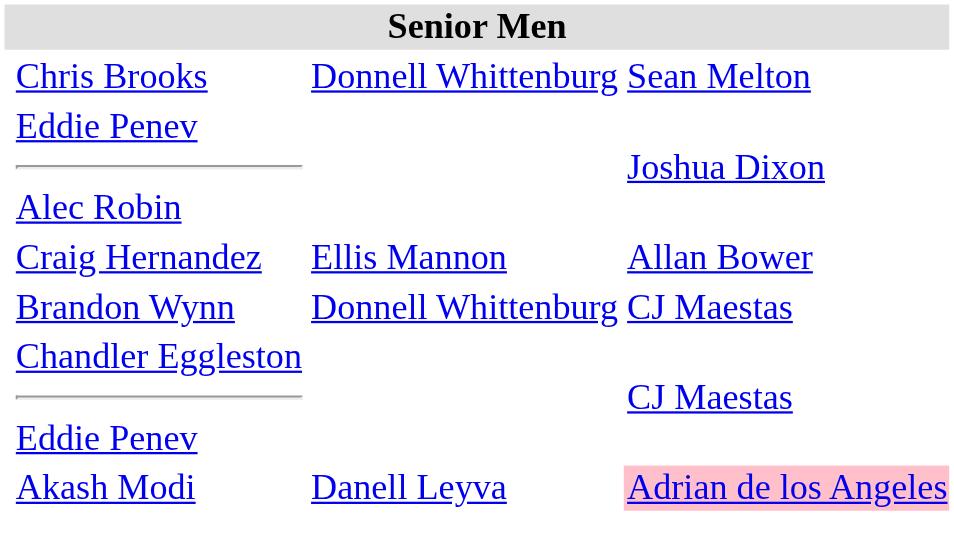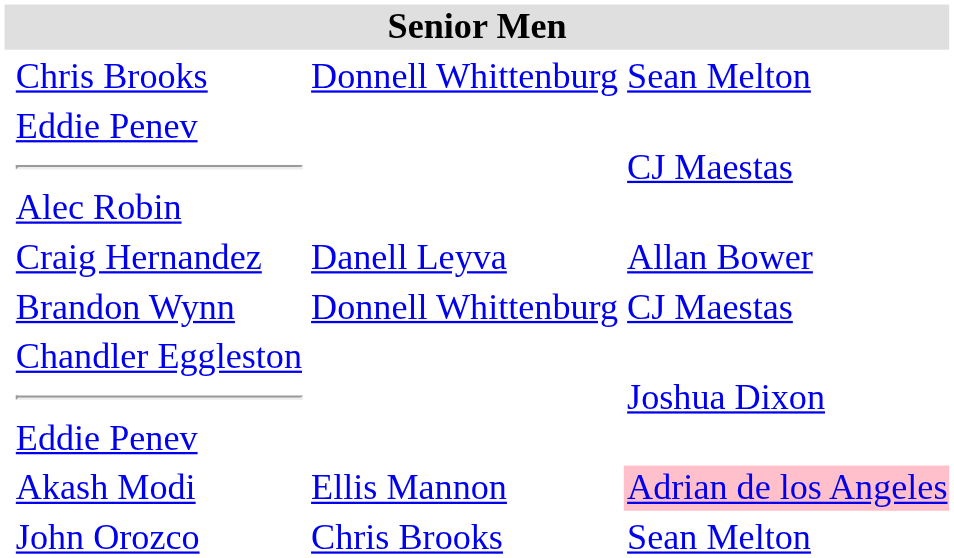Eddie Penev Alec Robin | column 4: Joshua Dixon -> CJ Maestas
Craig Hernandez | column 3: Ellis Mannon -> Danell Leyva
Chandler Eggleston Eddie Penev | column 4: CJ Maestas -> Joshua Dixon
Akash Modi | column 3: Danell Leyva -> Ellis Mannon
+ row: John Orozco | Chris Brooks | Sean Melton
